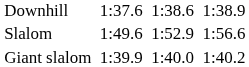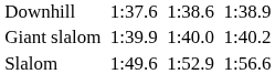rows swapped: Giant slalom <-> Slalom
